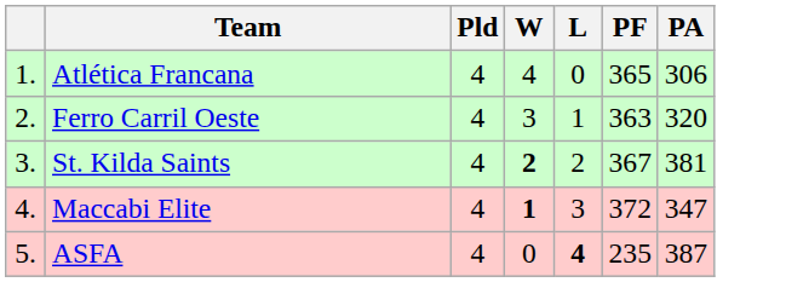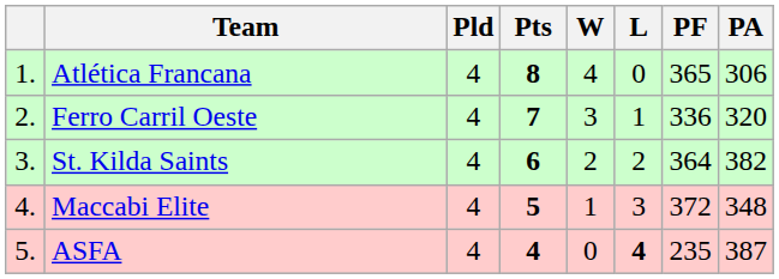+ column: Pts | 8 | 7 | 6 | 5 | 4
Ferro Carril Oeste | PF: 363 -> 336
St. Kilda Saints | W: bold -> normal
St. Kilda Saints | PF: 367 -> 364
St. Kilda Saints | PA: 381 -> 382
Maccabi Elite | W: bold -> normal
Maccabi Elite | PA: 347 -> 348
